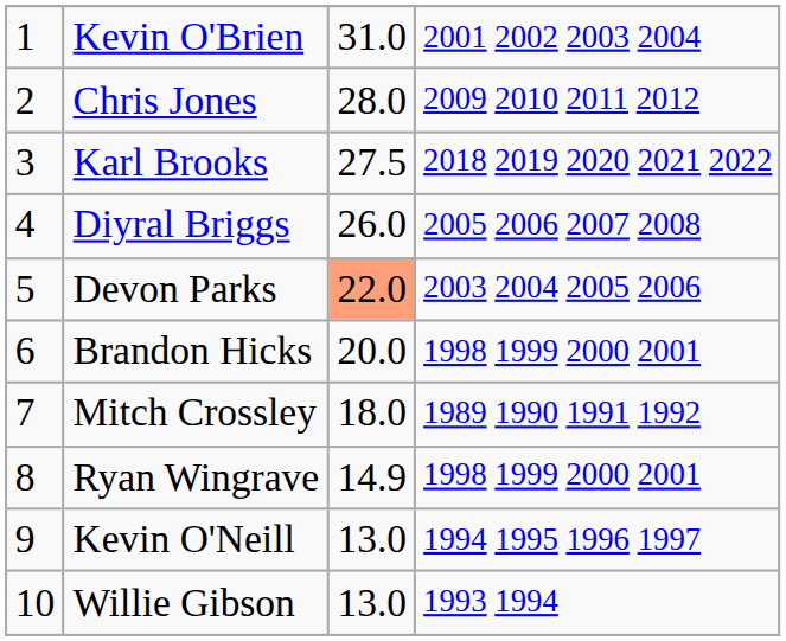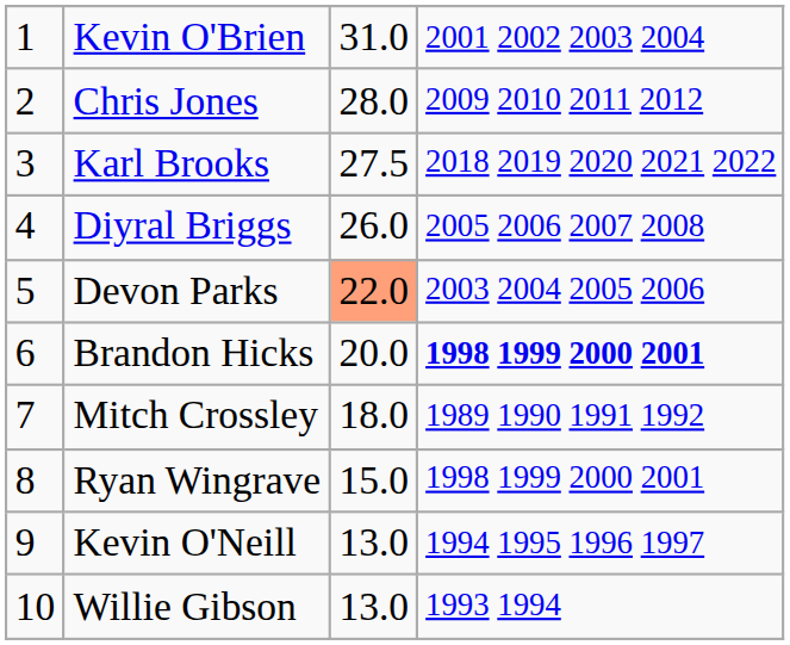Brandon Hicks | column 4: normal -> bold
Ryan Wingrave | column 3: 14.9 -> 15.0
